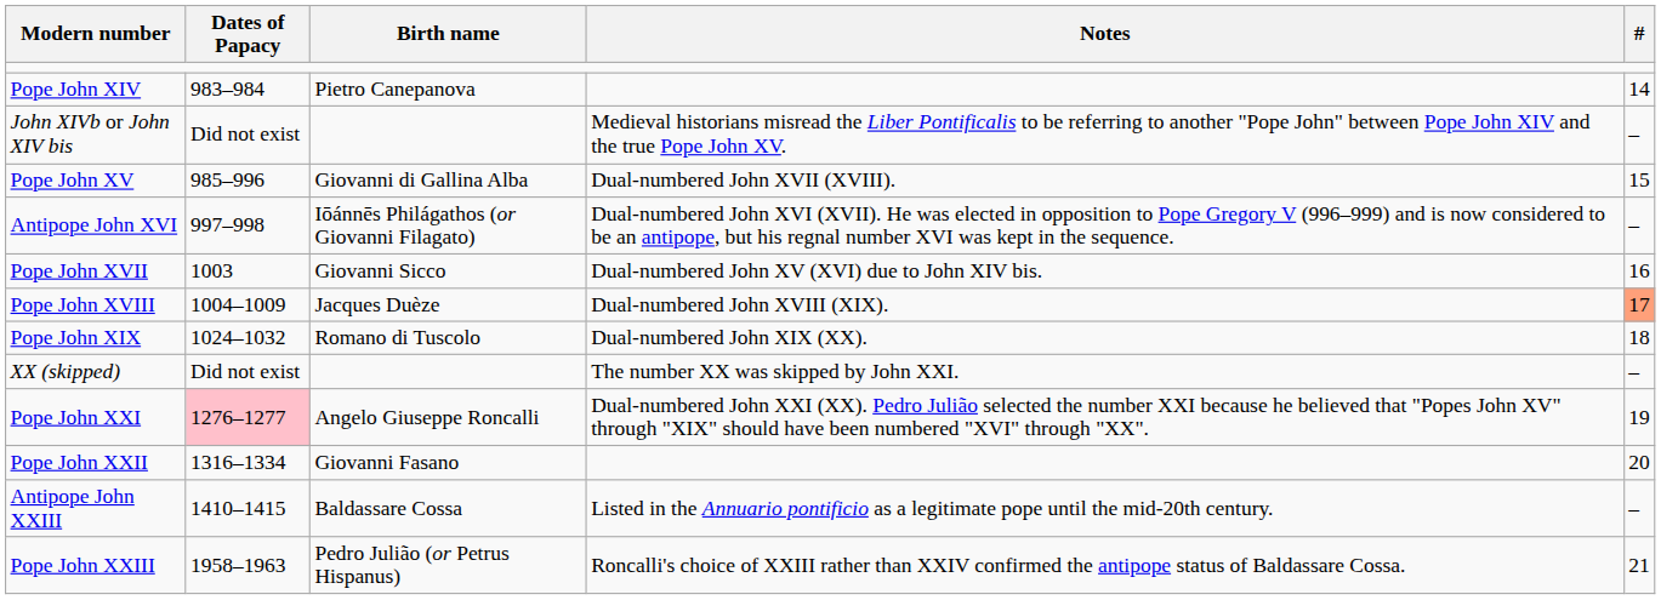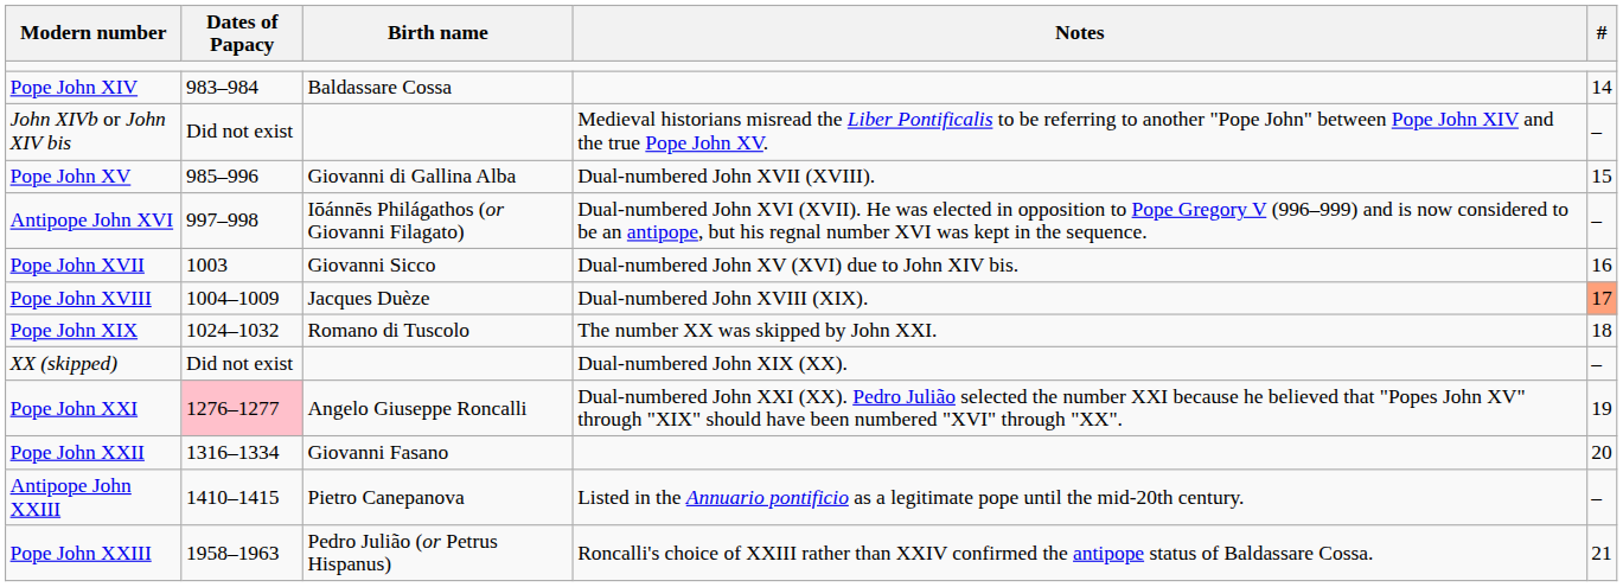Pope John XIV | Birth name: Pietro Canepanova -> Baldassare Cossa
Pope John XIX | Notes: Dual-numbered John XIX (XX). -> The number XX was skipped by John XXI.
XX (skipped) | Notes: The number XX was skipped by John XXI. -> Dual-numbered John XIX (XX).
Antipope John XXIII | Birth name: Baldassare Cossa -> Pietro Canepanova
